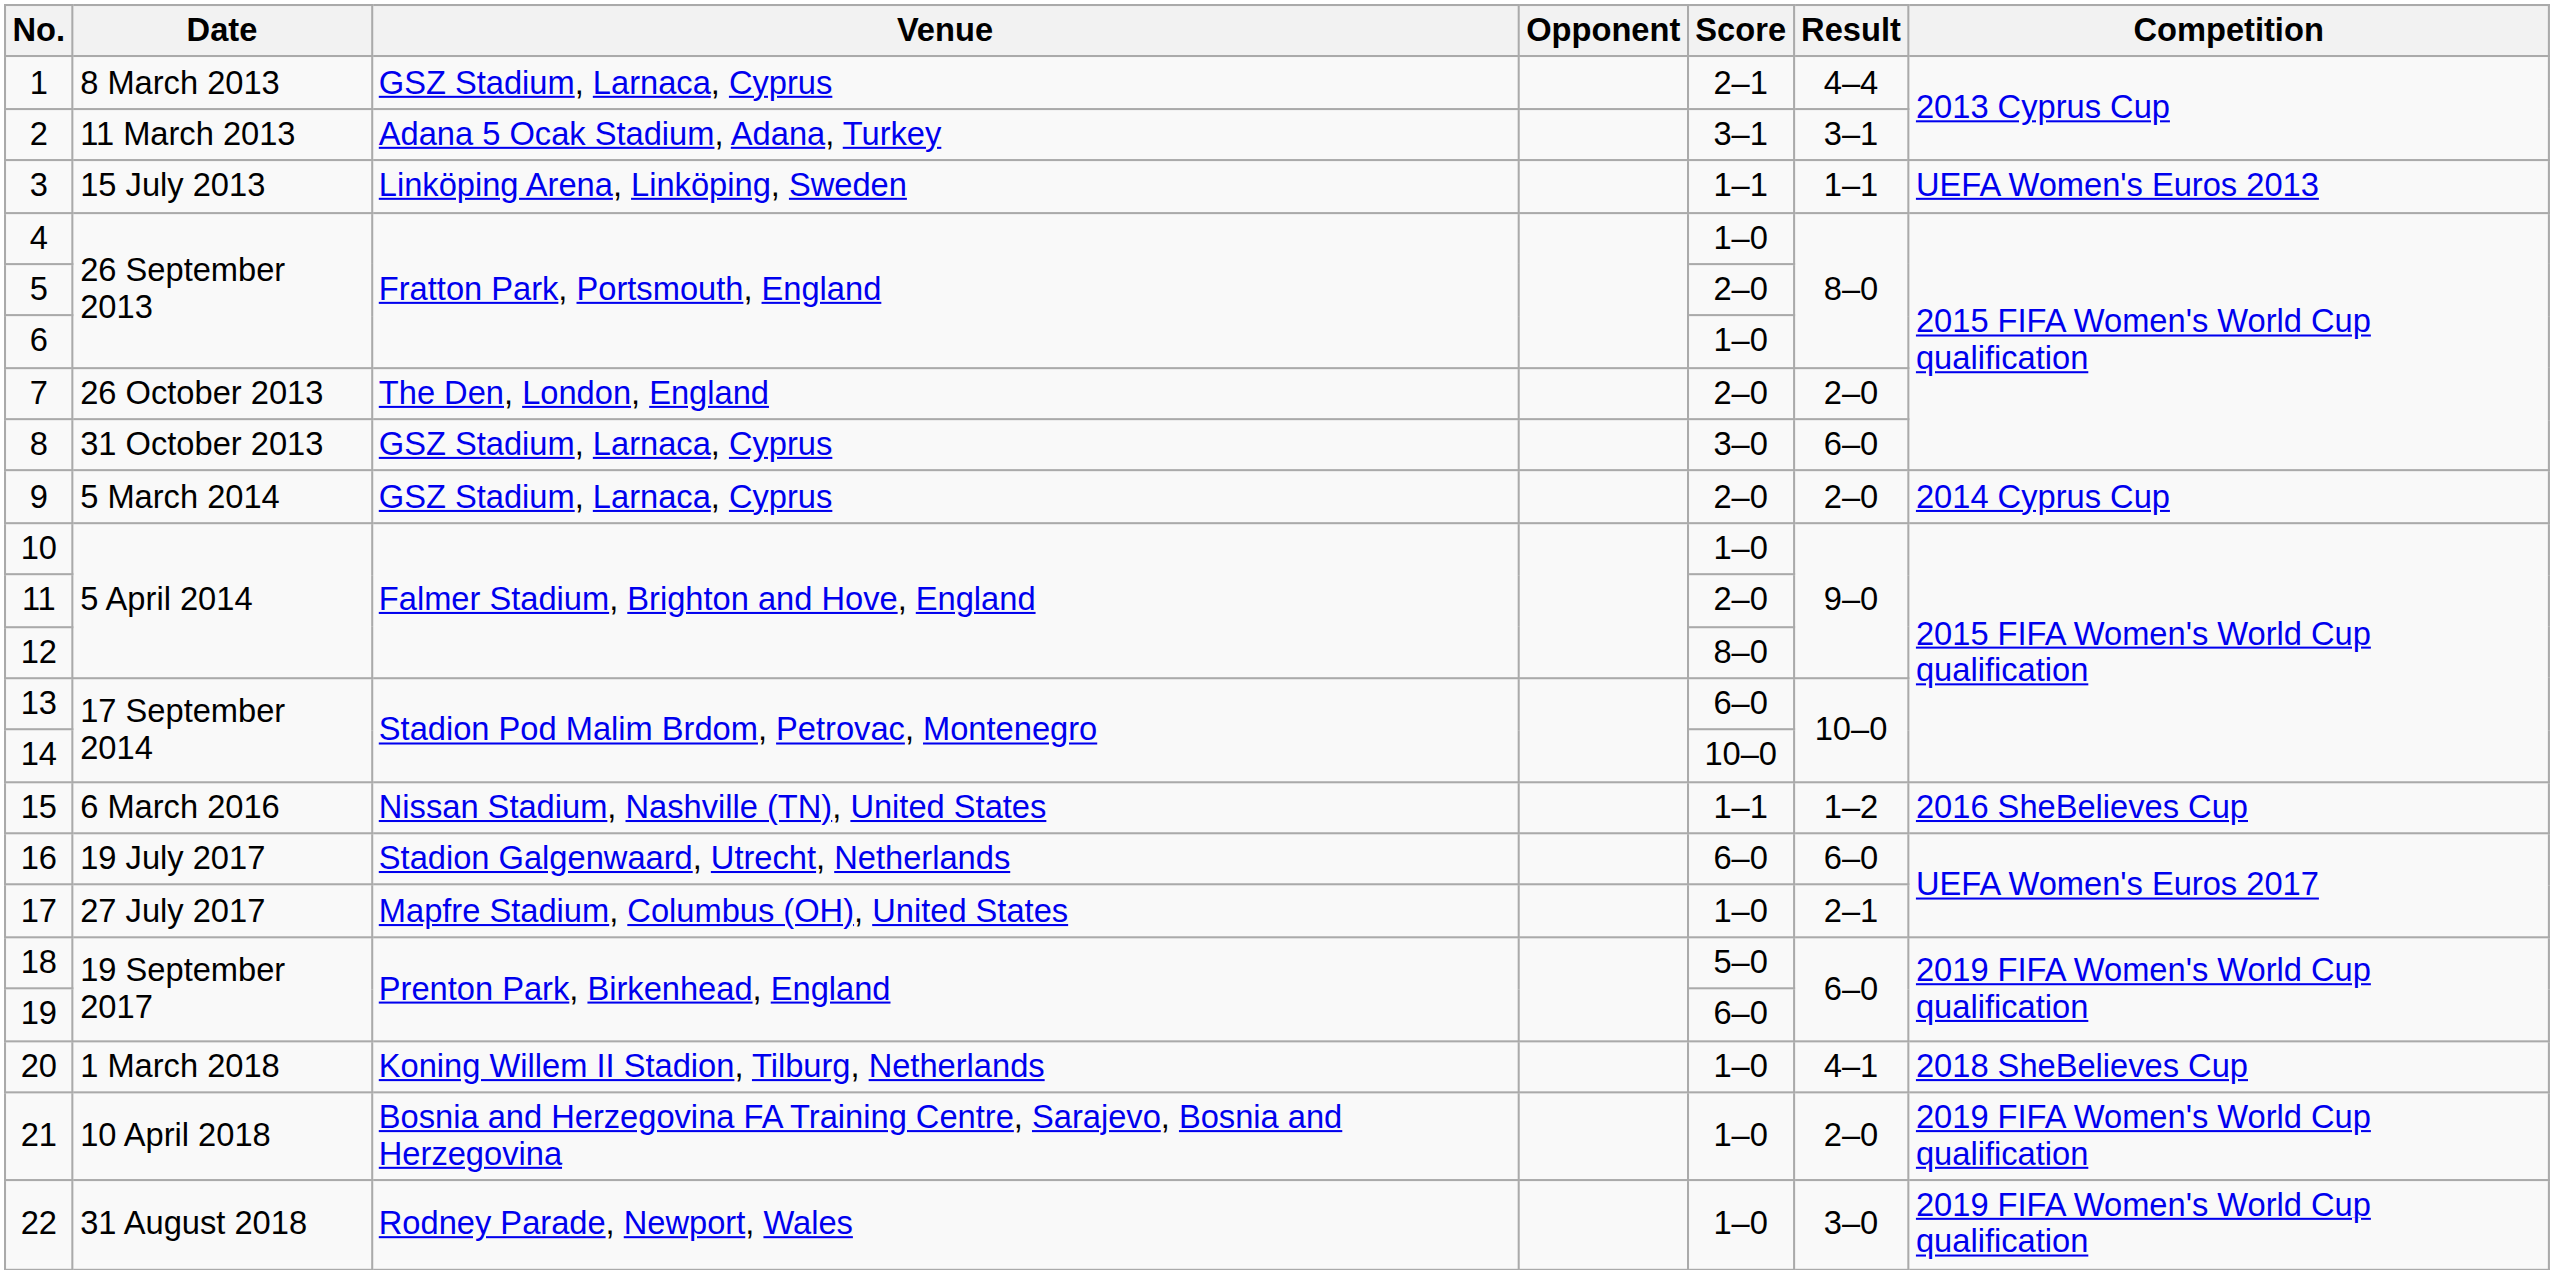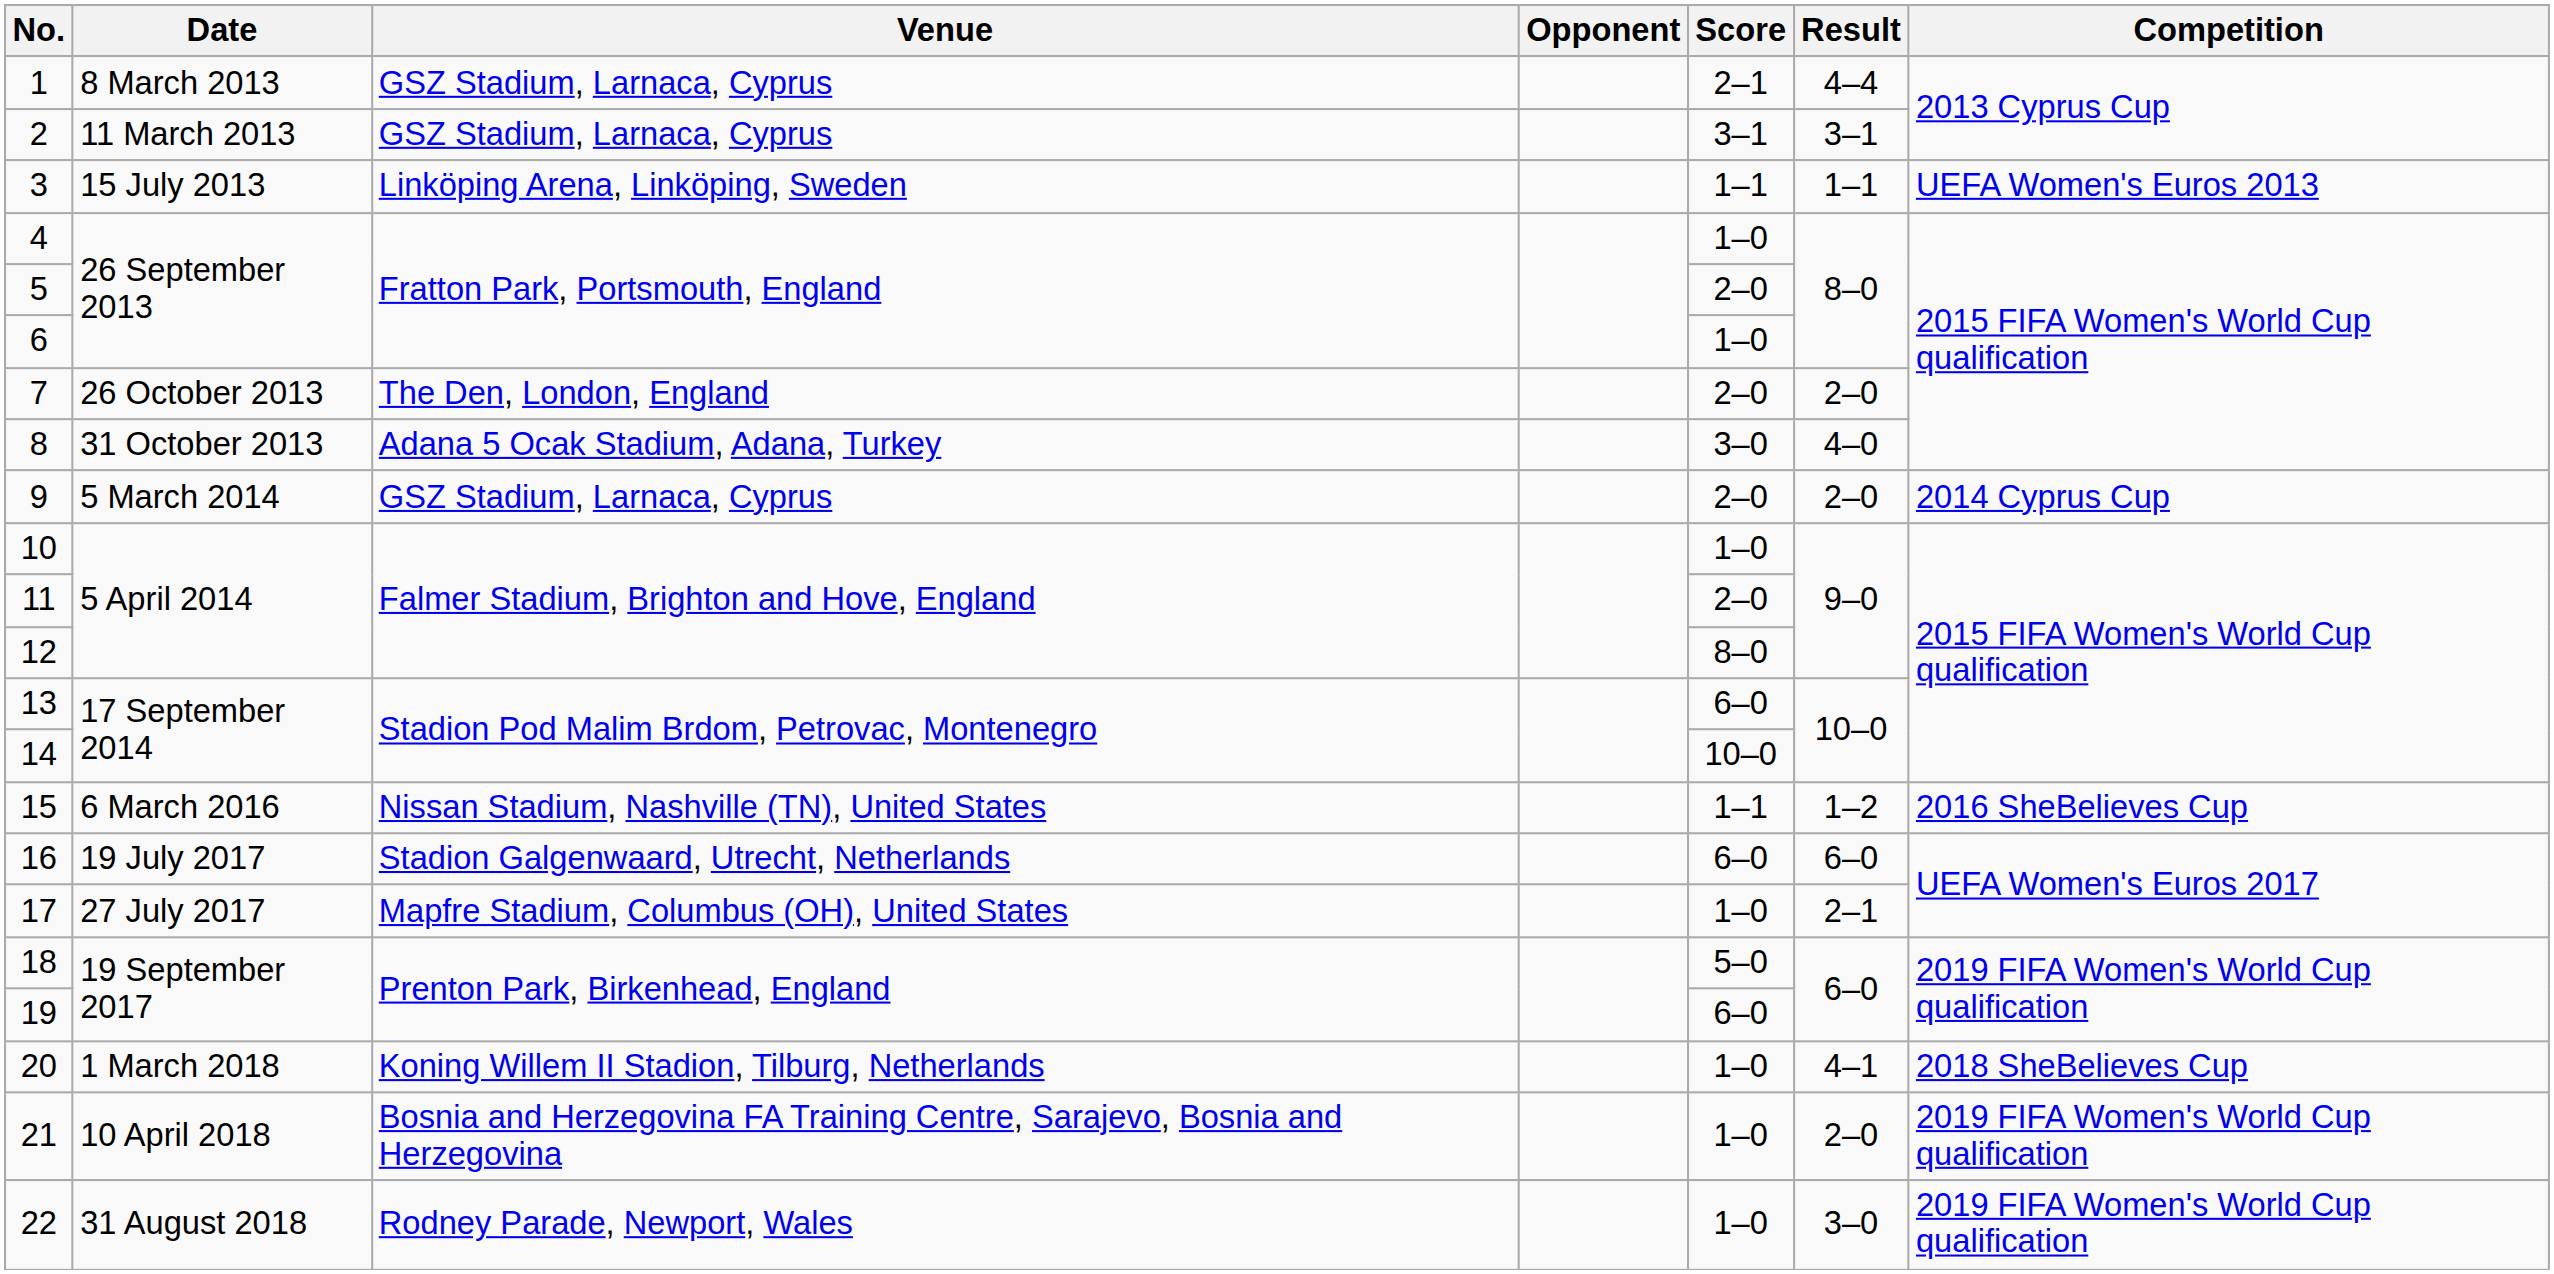2 | Venue: Adana 5 Ocak Stadium, Adana, Turkey -> GSZ Stadium, Larnaca, Cyprus
8 | Venue: GSZ Stadium, Larnaca, Cyprus -> Adana 5 Ocak Stadium, Adana, Turkey
8 | Result: 6–0 -> 4–0
